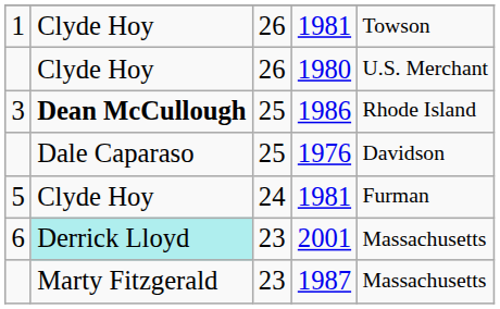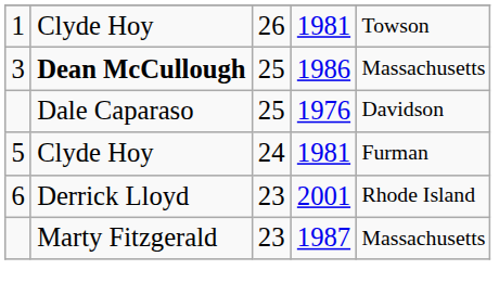- row: Clyde Hoy | 26 | 1980 | U.S. Merchant
1986 | column 5: Rhode Island -> Massachusetts
2001 | column 2: paleturquoise background -> no background
2001 | column 5: Massachusetts -> Rhode Island
